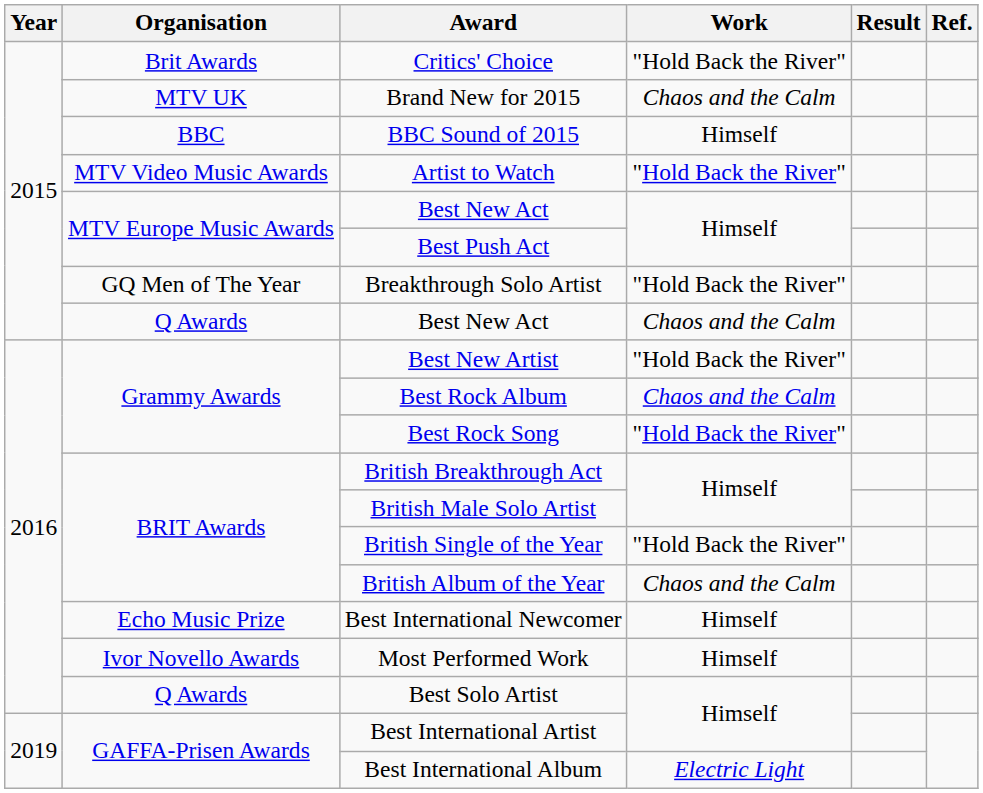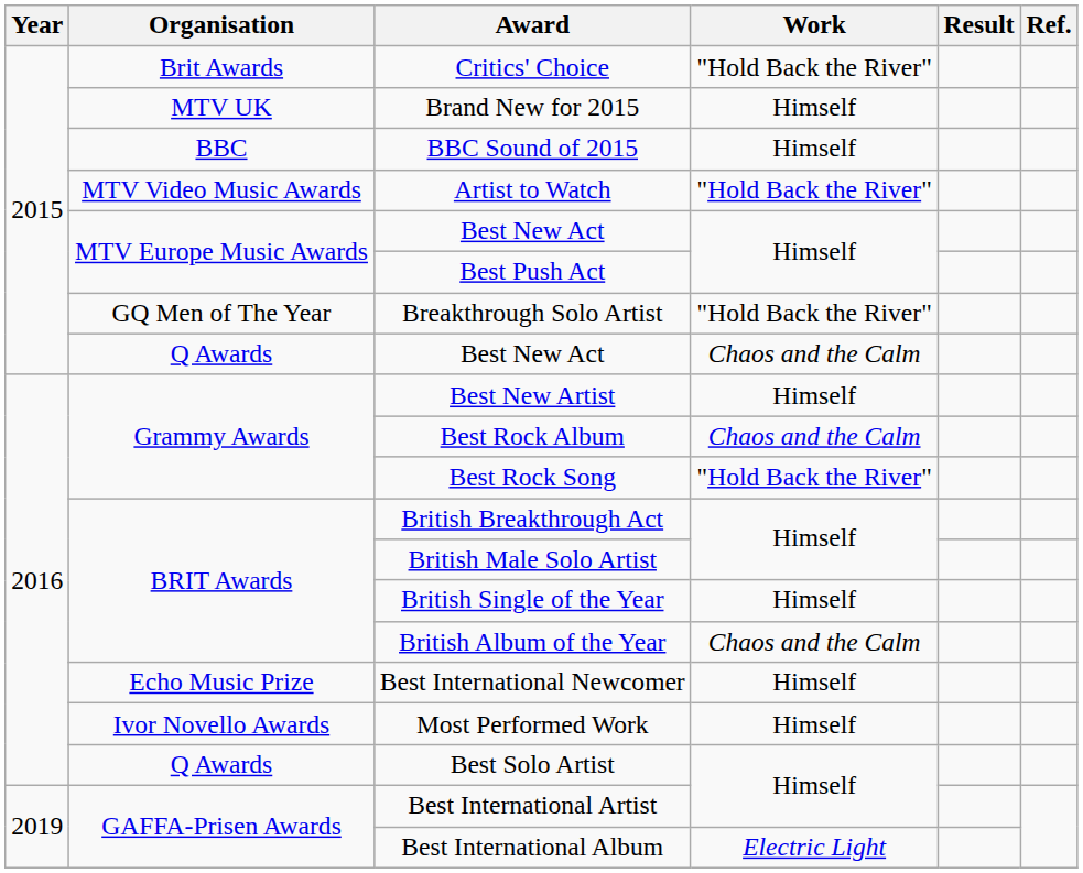Brand New for 2015 | Work: Chaos and the Calm -> Himself
Best New Artist | Work: "Hold Back the River" -> Himself
British Single of the Year | Work: "Hold Back the River" -> Himself
